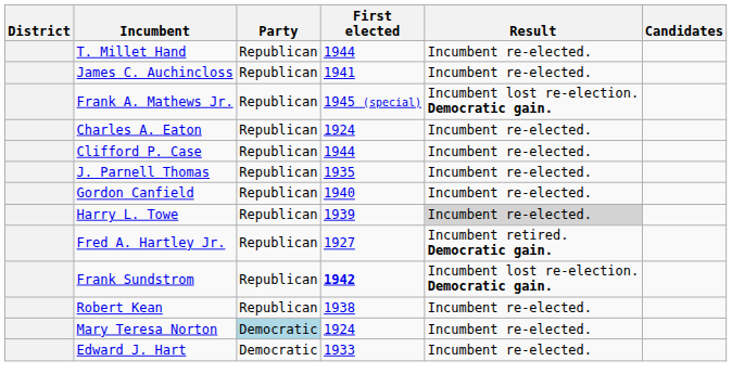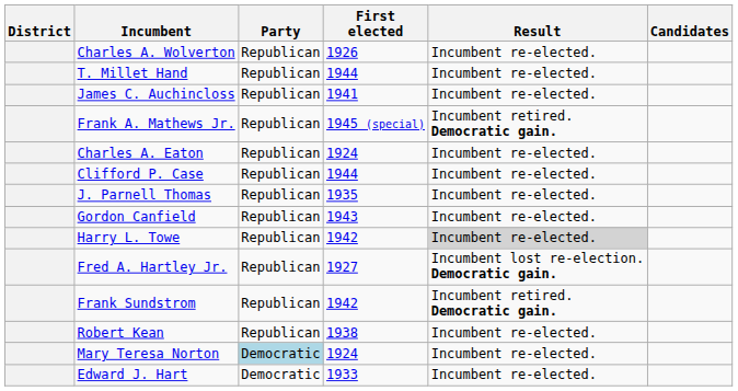+ row: Charles A. Wolverton | Republican | 1926 | Incumbent re-elected.
Frank A. Mathews Jr. | Result: Incumbent lost re-election. Democratic gain. -> Incumbent retired. Democratic gain.
Gordon Canfield | First elected: 1940 -> 1943
Harry L. Towe | First elected: 1939 -> 1942
Fred A. Hartley Jr. | Result: Incumbent retired. Democratic gain. -> Incumbent lost re-election. Democratic gain.
Frank Sundstrom | First elected: bold -> normal
Frank Sundstrom | Result: Incumbent lost re-election. Democratic gain. -> Incumbent retired. Democratic gain.
